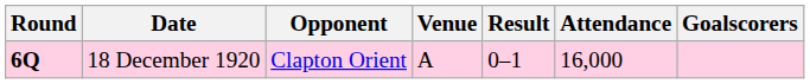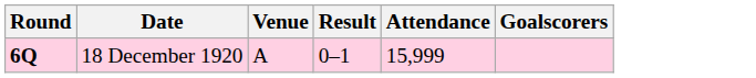- column: Opponent | Clapton Orient
18 December 1920 | Attendance: 16,000 -> 15,999
